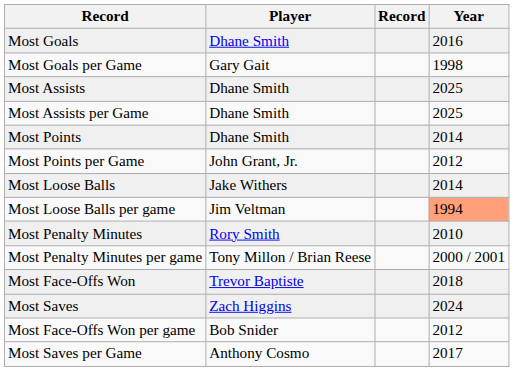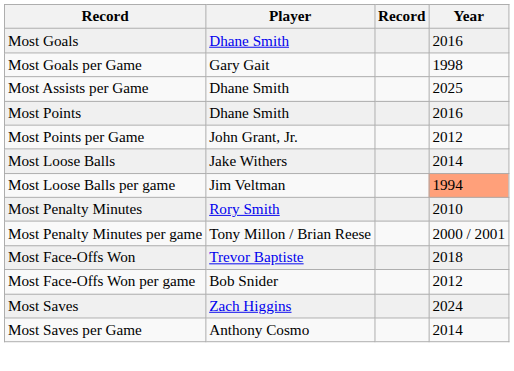- row: Most Assists | Dhane Smith | 2025
Most Points | Year: 2014 -> 2016
rows swapped: Most Face-Offs Won per game <-> Most Saves
Most Saves per Game | Year: 2017 -> 2014
